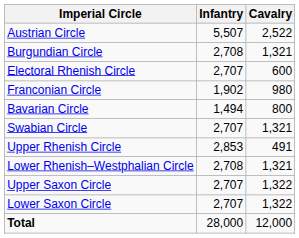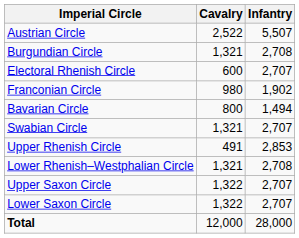columns swapped: Cavalry <-> Infantry
